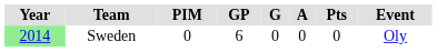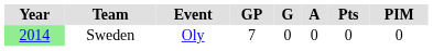columns swapped: Event <-> PIM
Sweden | GP: 6 -> 7
